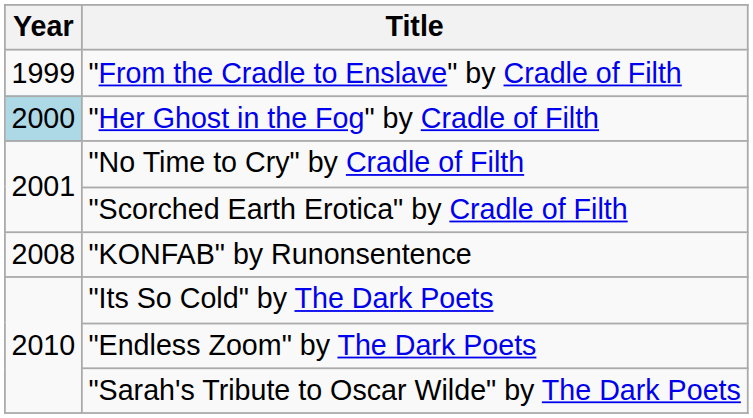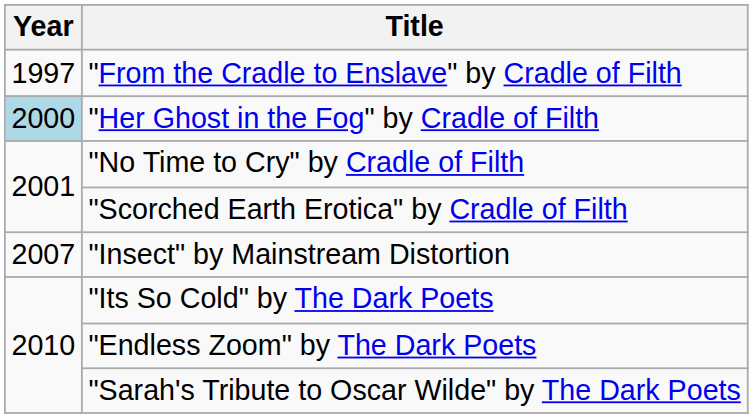"From the Cradle to Enslave" by Cradle of Filth | Year: 1999 -> 1997
+ row: 2007 | "Insect" by Mainstream Distortion
- row: 2008 | "KONFAB" by Runonsentence
